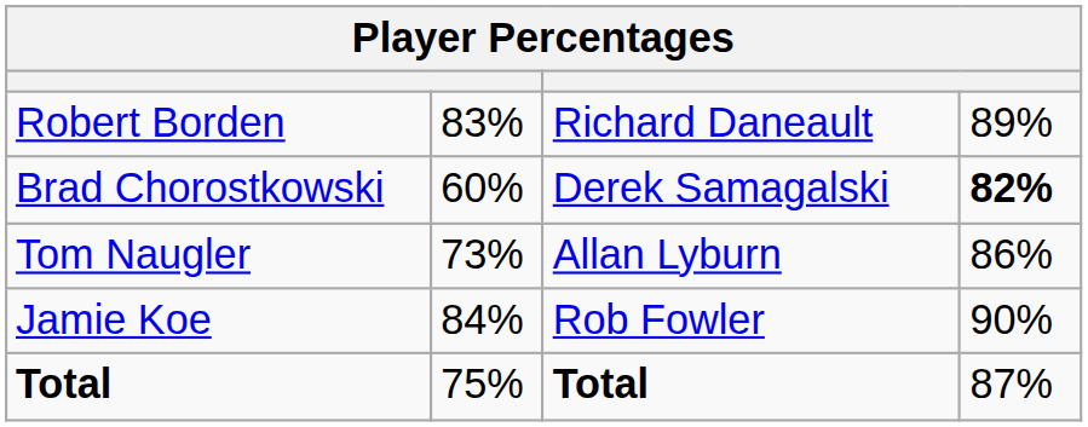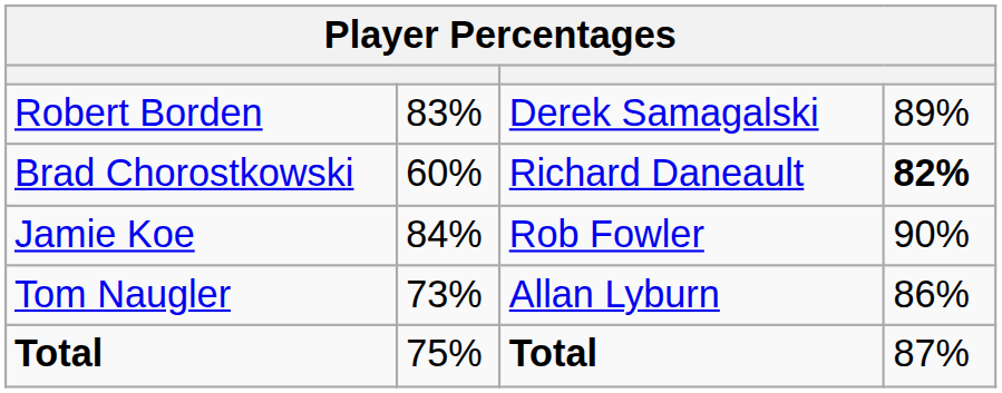Robert Borden | column 3: Richard Daneault -> Derek Samagalski
Brad Chorostkowski | column 3: Derek Samagalski -> Richard Daneault
rows swapped: Tom Naugler <-> Jamie Koe
